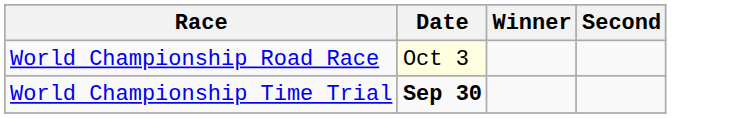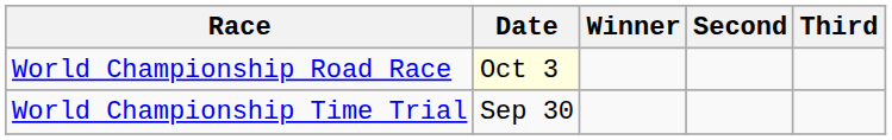+ column: Third
World Championship Time Trial | Date: bold -> normal
